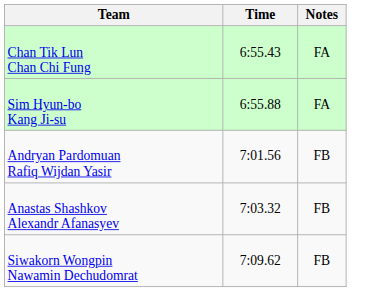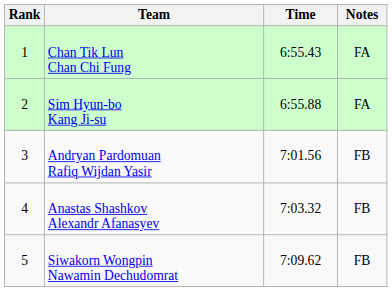+ column: Rank | 1 | 2 | 3 | 4 | 5
